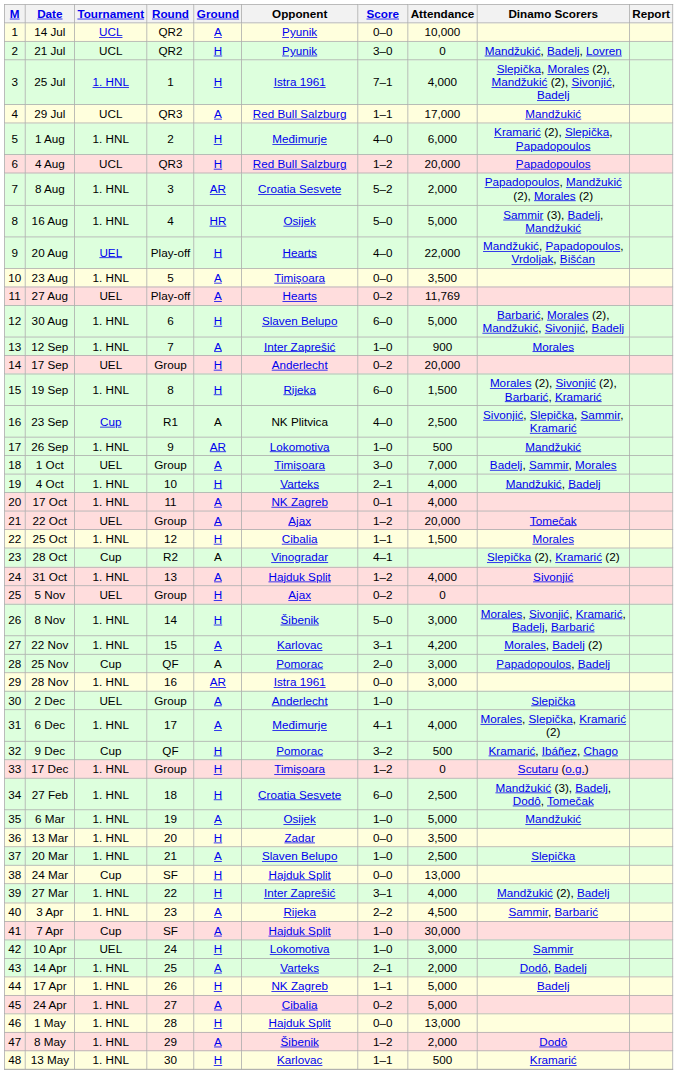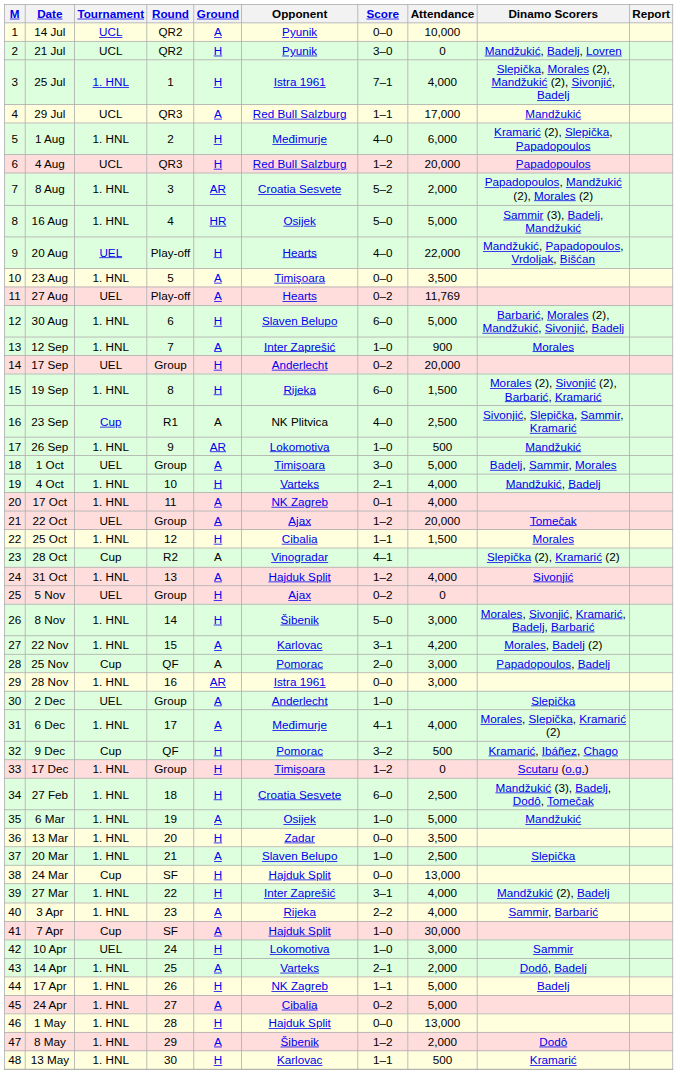1 Oct | Attendance: 7,000 -> 5,000
3 Apr | Attendance: 4,500 -> 4,000
